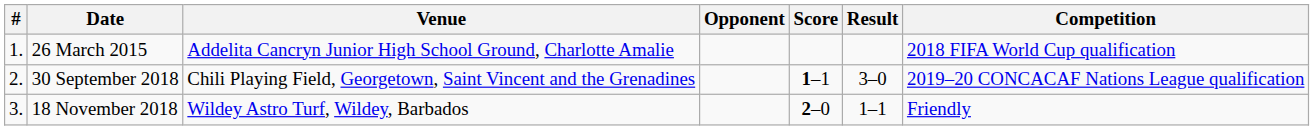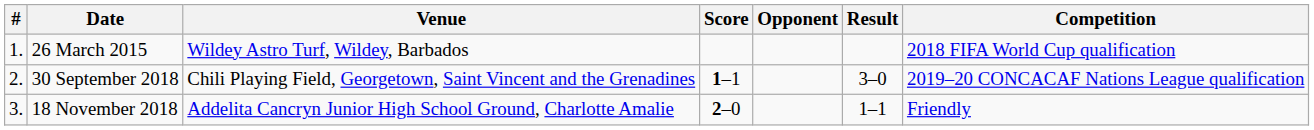columns swapped: Opponent <-> Score
26 March 2015 | Venue: Addelita Cancryn Junior High School Ground, Charlotte Amalie -> Wildey Astro Turf, Wildey, Barbados
18 November 2018 | Venue: Wildey Astro Turf, Wildey, Barbados -> Addelita Cancryn Junior High School Ground, Charlotte Amalie
